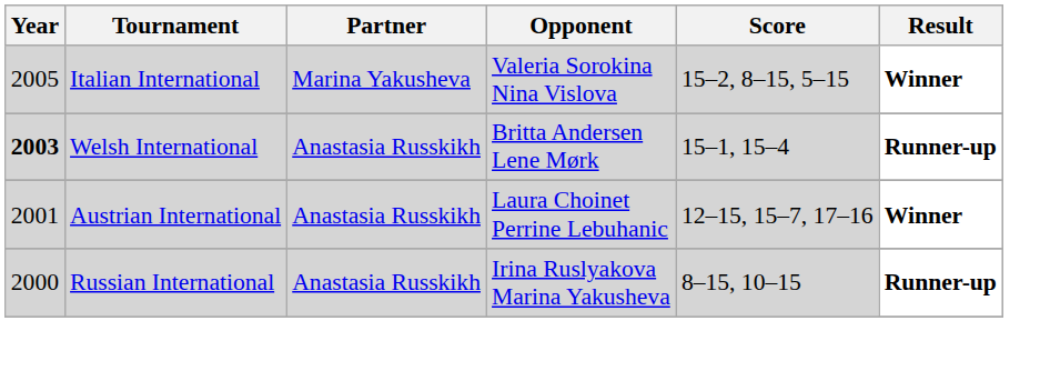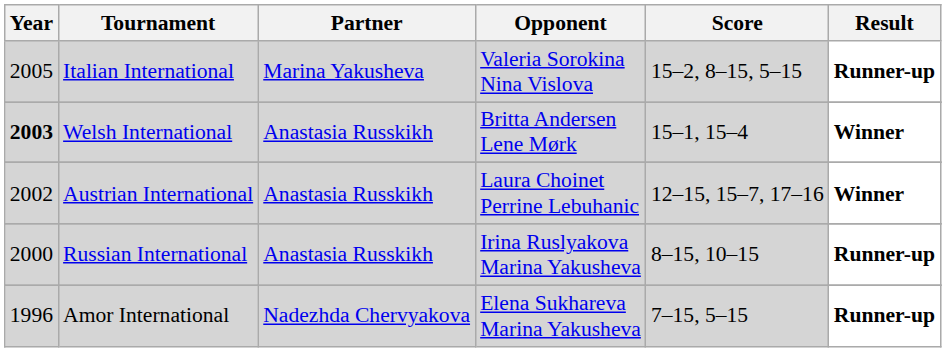Italian International | Result: Winner -> Runner-up
Welsh International | Result: Runner-up -> Winner
Austrian International | Year: 2001 -> 2002
+ row: 1996 | Amor International | Nadezhda Chervyakova | Elena Sukhareva Marina Yakusheva | 7–15, 5–15 | Runner-up
